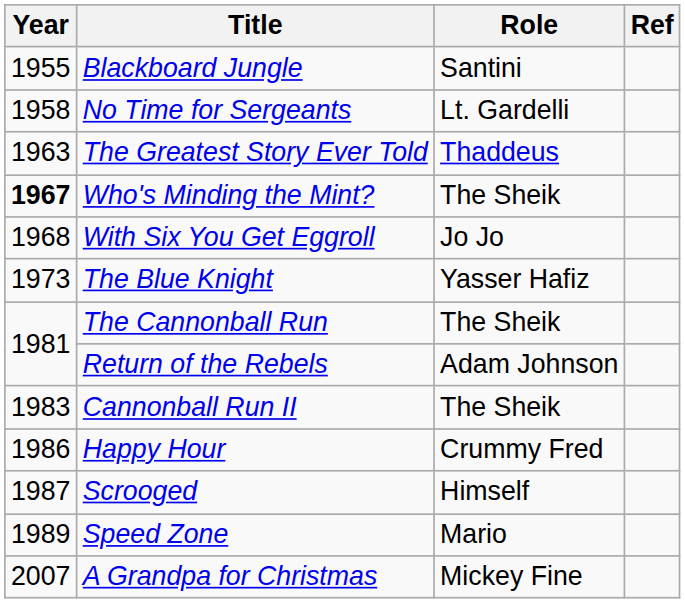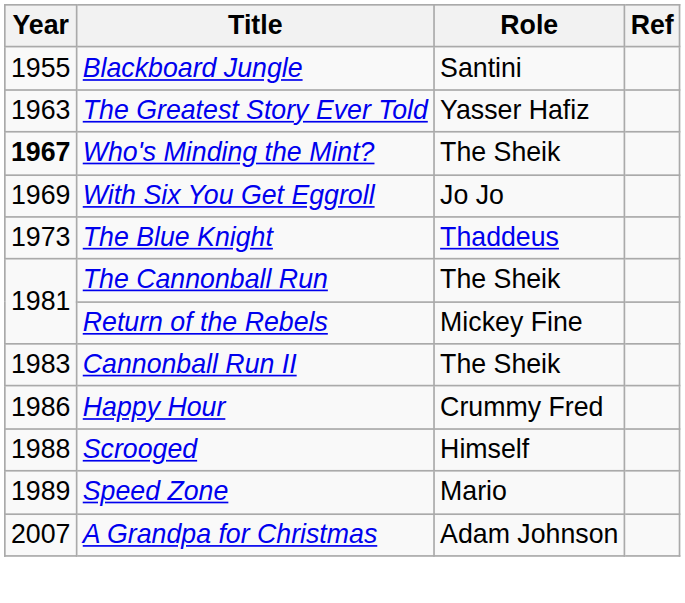- row: 1958 | No Time for Sergeants | Lt. Gardelli
The Greatest Story Ever Told | Role: Thaddeus -> Yasser Hafiz
With Six You Get Eggroll | Year: 1968 -> 1969
The Blue Knight | Role: Yasser Hafiz -> Thaddeus
Return of the Rebels | Role: Adam Johnson -> Mickey Fine
Scrooged | Year: 1987 -> 1988
A Grandpa for Christmas | Role: Mickey Fine -> Adam Johnson
